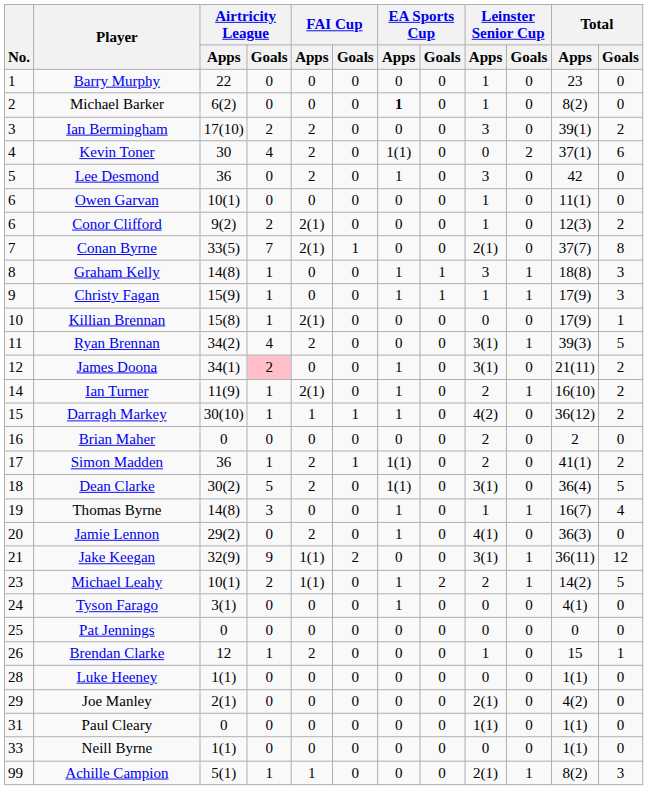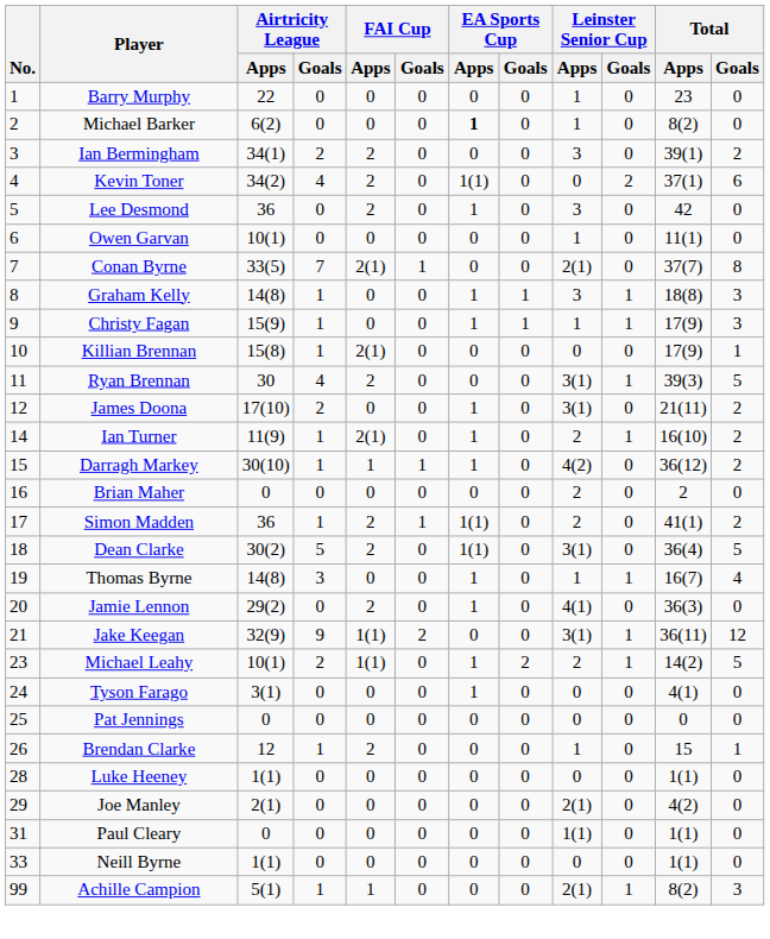Ian Bermingham | Airtricity League / Apps: 17(10) -> 34(1)
Kevin Toner | Airtricity League / Apps: 30 -> 34(2)
- row: 6 | Conor Clifford | 9(2) | 2 | 2(1) | 0 | 0 | 0 | 1 | 0 | 12(3) | 2
Ryan Brennan | Airtricity League / Apps: 34(2) -> 30
James Doona | Airtricity League / Apps: 34(1) -> 17(10)
James Doona | Airtricity League / Goals: pink background -> no background
